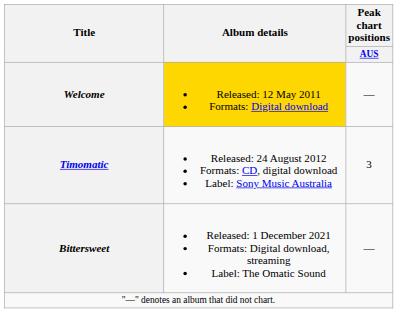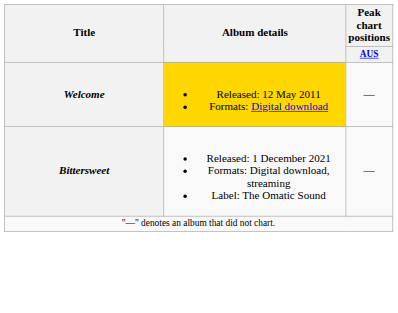- row: Timomatic | Released: 24 August 2012 Formats: CD, digital download Label: Sony Music Australia | 3
